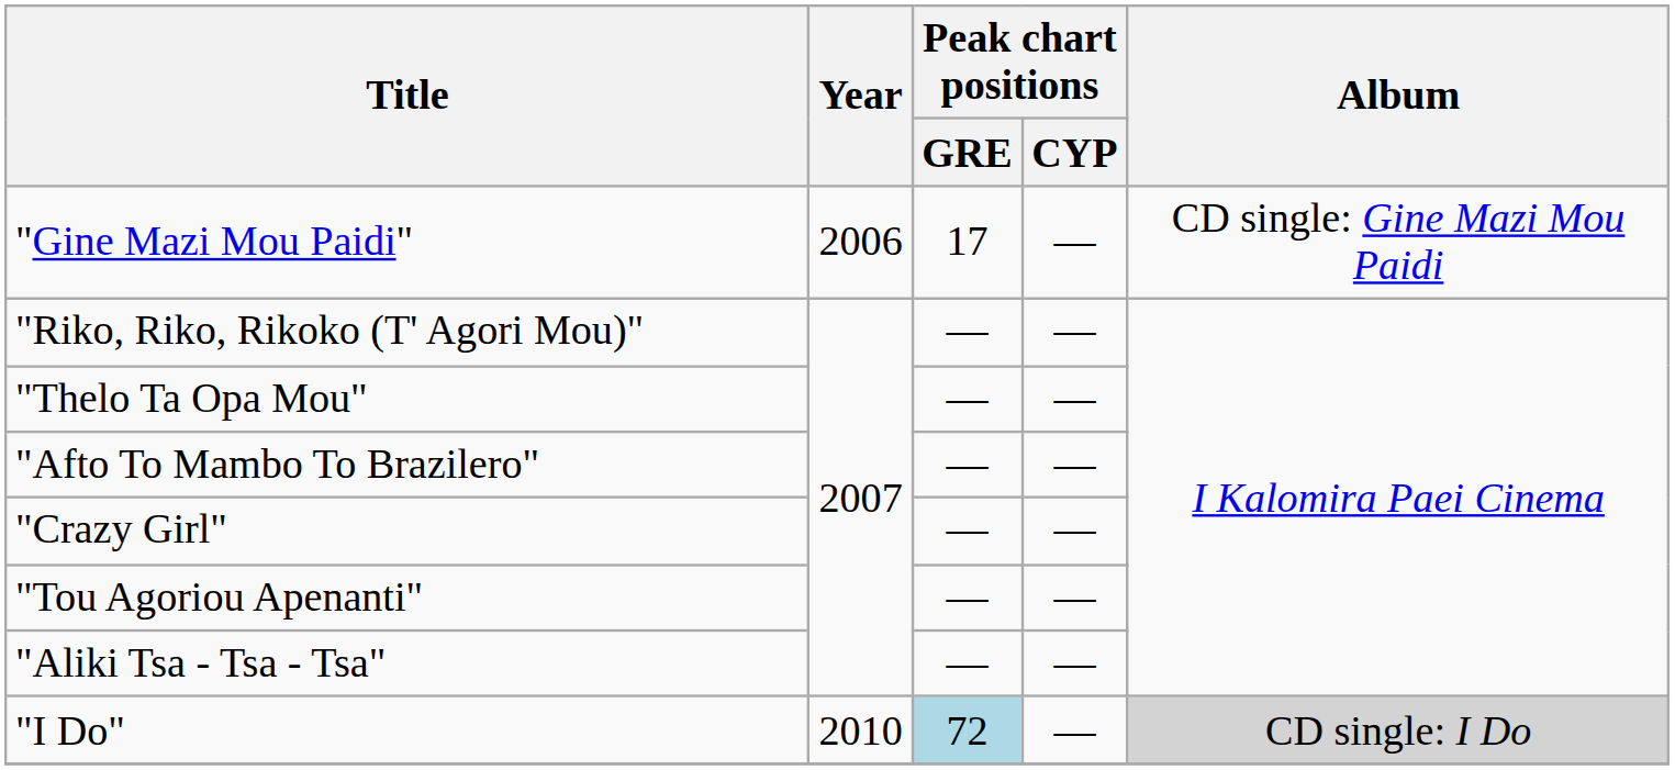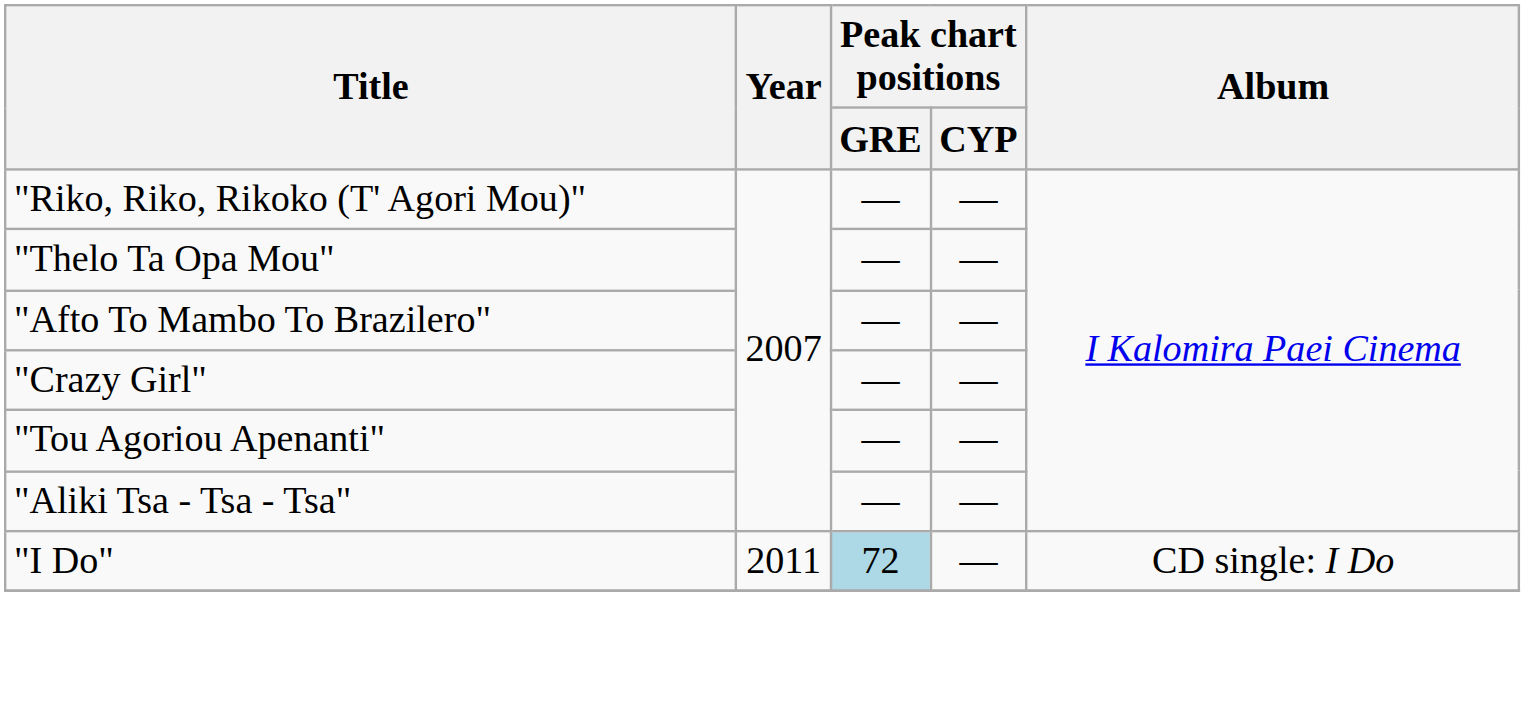- row: "Gine Mazi Mou Paidi" | 2006 | 17 | — | CD single: Gine Mazi Mou Paidi
"I Do" | Year: 2010 -> 2011
"I Do" | Album: lightgrey background -> no background
